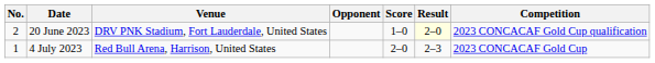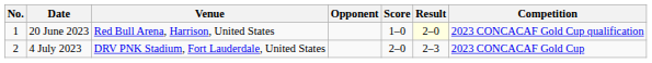20 June 2023 | No.: 2 -> 1
20 June 2023 | Venue: DRV PNK Stadium, Fort Lauderdale, United States -> Red Bull Arena, Harrison, United States
4 July 2023 | No.: 1 -> 2
4 July 2023 | Venue: Red Bull Arena, Harrison, United States -> DRV PNK Stadium, Fort Lauderdale, United States
